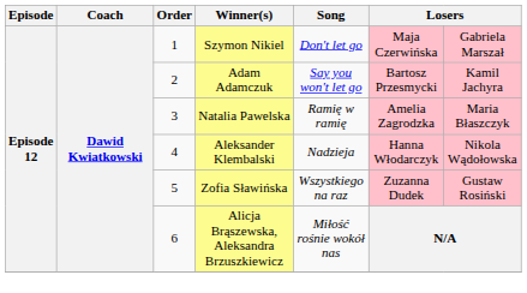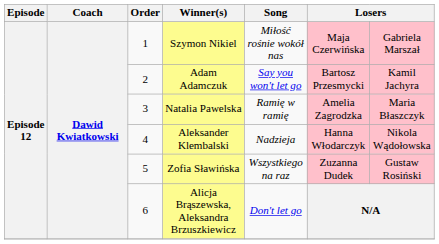Szymon Nikiel | Song: Don't let go -> Miłość rośnie wokół nas
Alicja Brąszewska, Aleksandra Brzuszkiewicz | Song: Miłość rośnie wokół nas -> Don't let go
